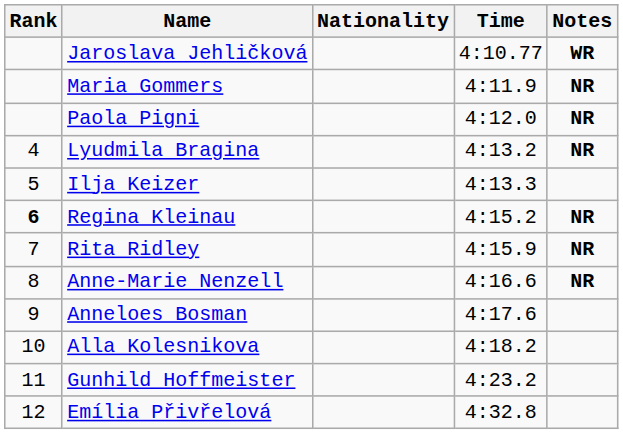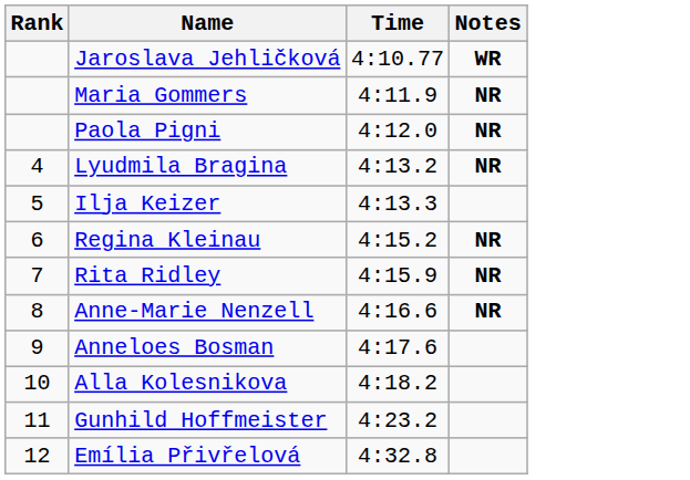- column: Nationality
Regina Kleinau | Rank: bold -> normal
